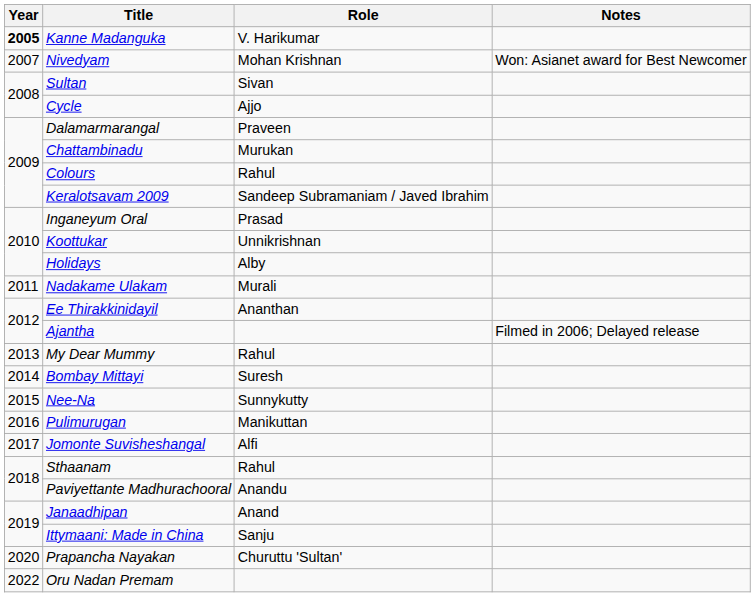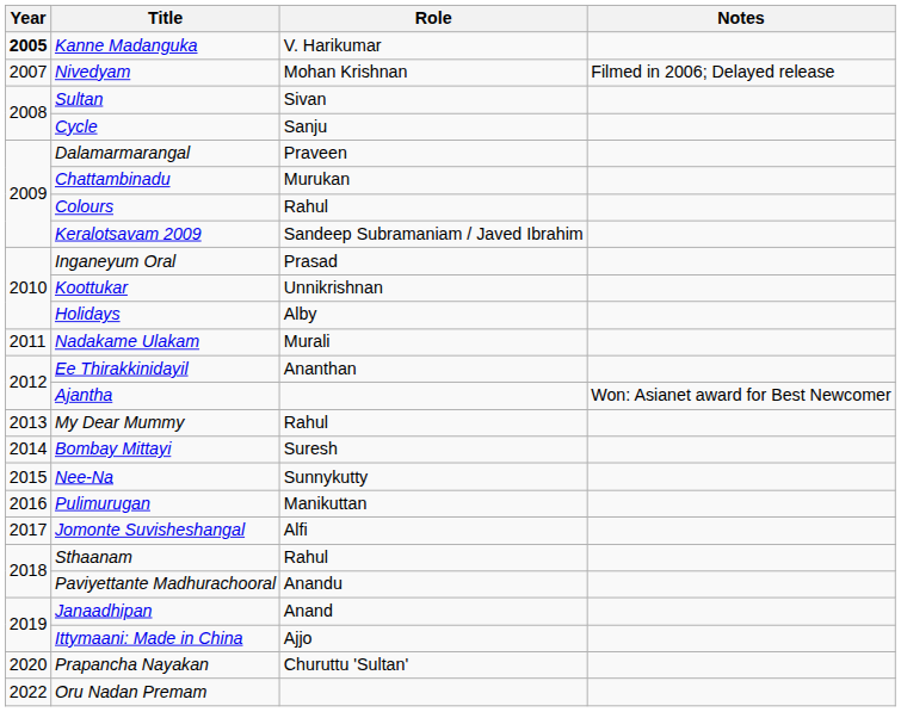Nivedyam | Notes: Won: Asianet award for Best Newcomer -> Filmed in 2006; Delayed release
Cycle | Role: Ajjo -> Sanju
Ajantha | Notes: Filmed in 2006; Delayed release -> Won: Asianet award for Best Newcomer
Ittymaani: Made in China | Role: Sanju -> Ajjo
